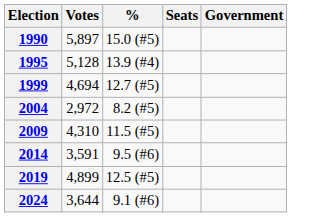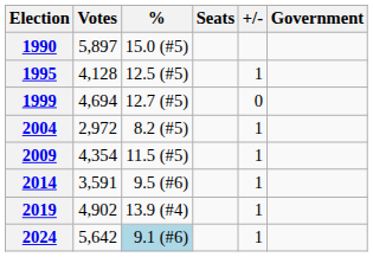+ column: +/- | 1 | 0 | 1 | 1 | 1 | 1 | 1
1995 | Votes: 5,128 -> 4,128
1995 | %: 13.9 (#4) -> 12.5 (#5)
2009 | Votes: 4,310 -> 4,354
2019 | Votes: 4,899 -> 4,902
2019 | %: 12.5 (#5) -> 13.9 (#4)
2024 | Votes: 3,644 -> 5,642
2024 | %: no background -> lightblue background
